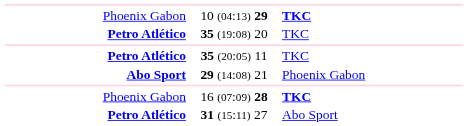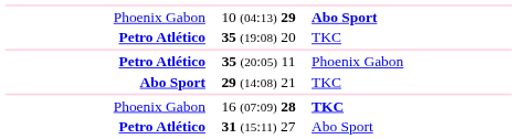10 (04:13) 29 | column 3: TKC -> Abo Sport
35 (20:05) 11 | column 3: TKC -> Phoenix Gabon
29 (14:08) 21 | column 3: Phoenix Gabon -> TKC
